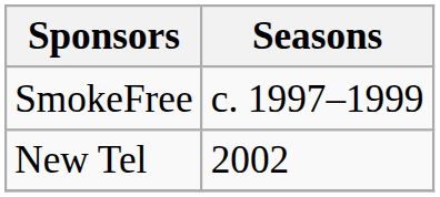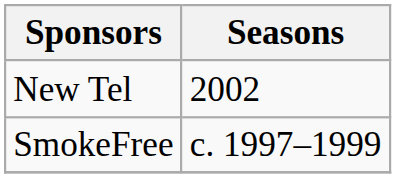rows swapped: SmokeFree <-> New Tel
